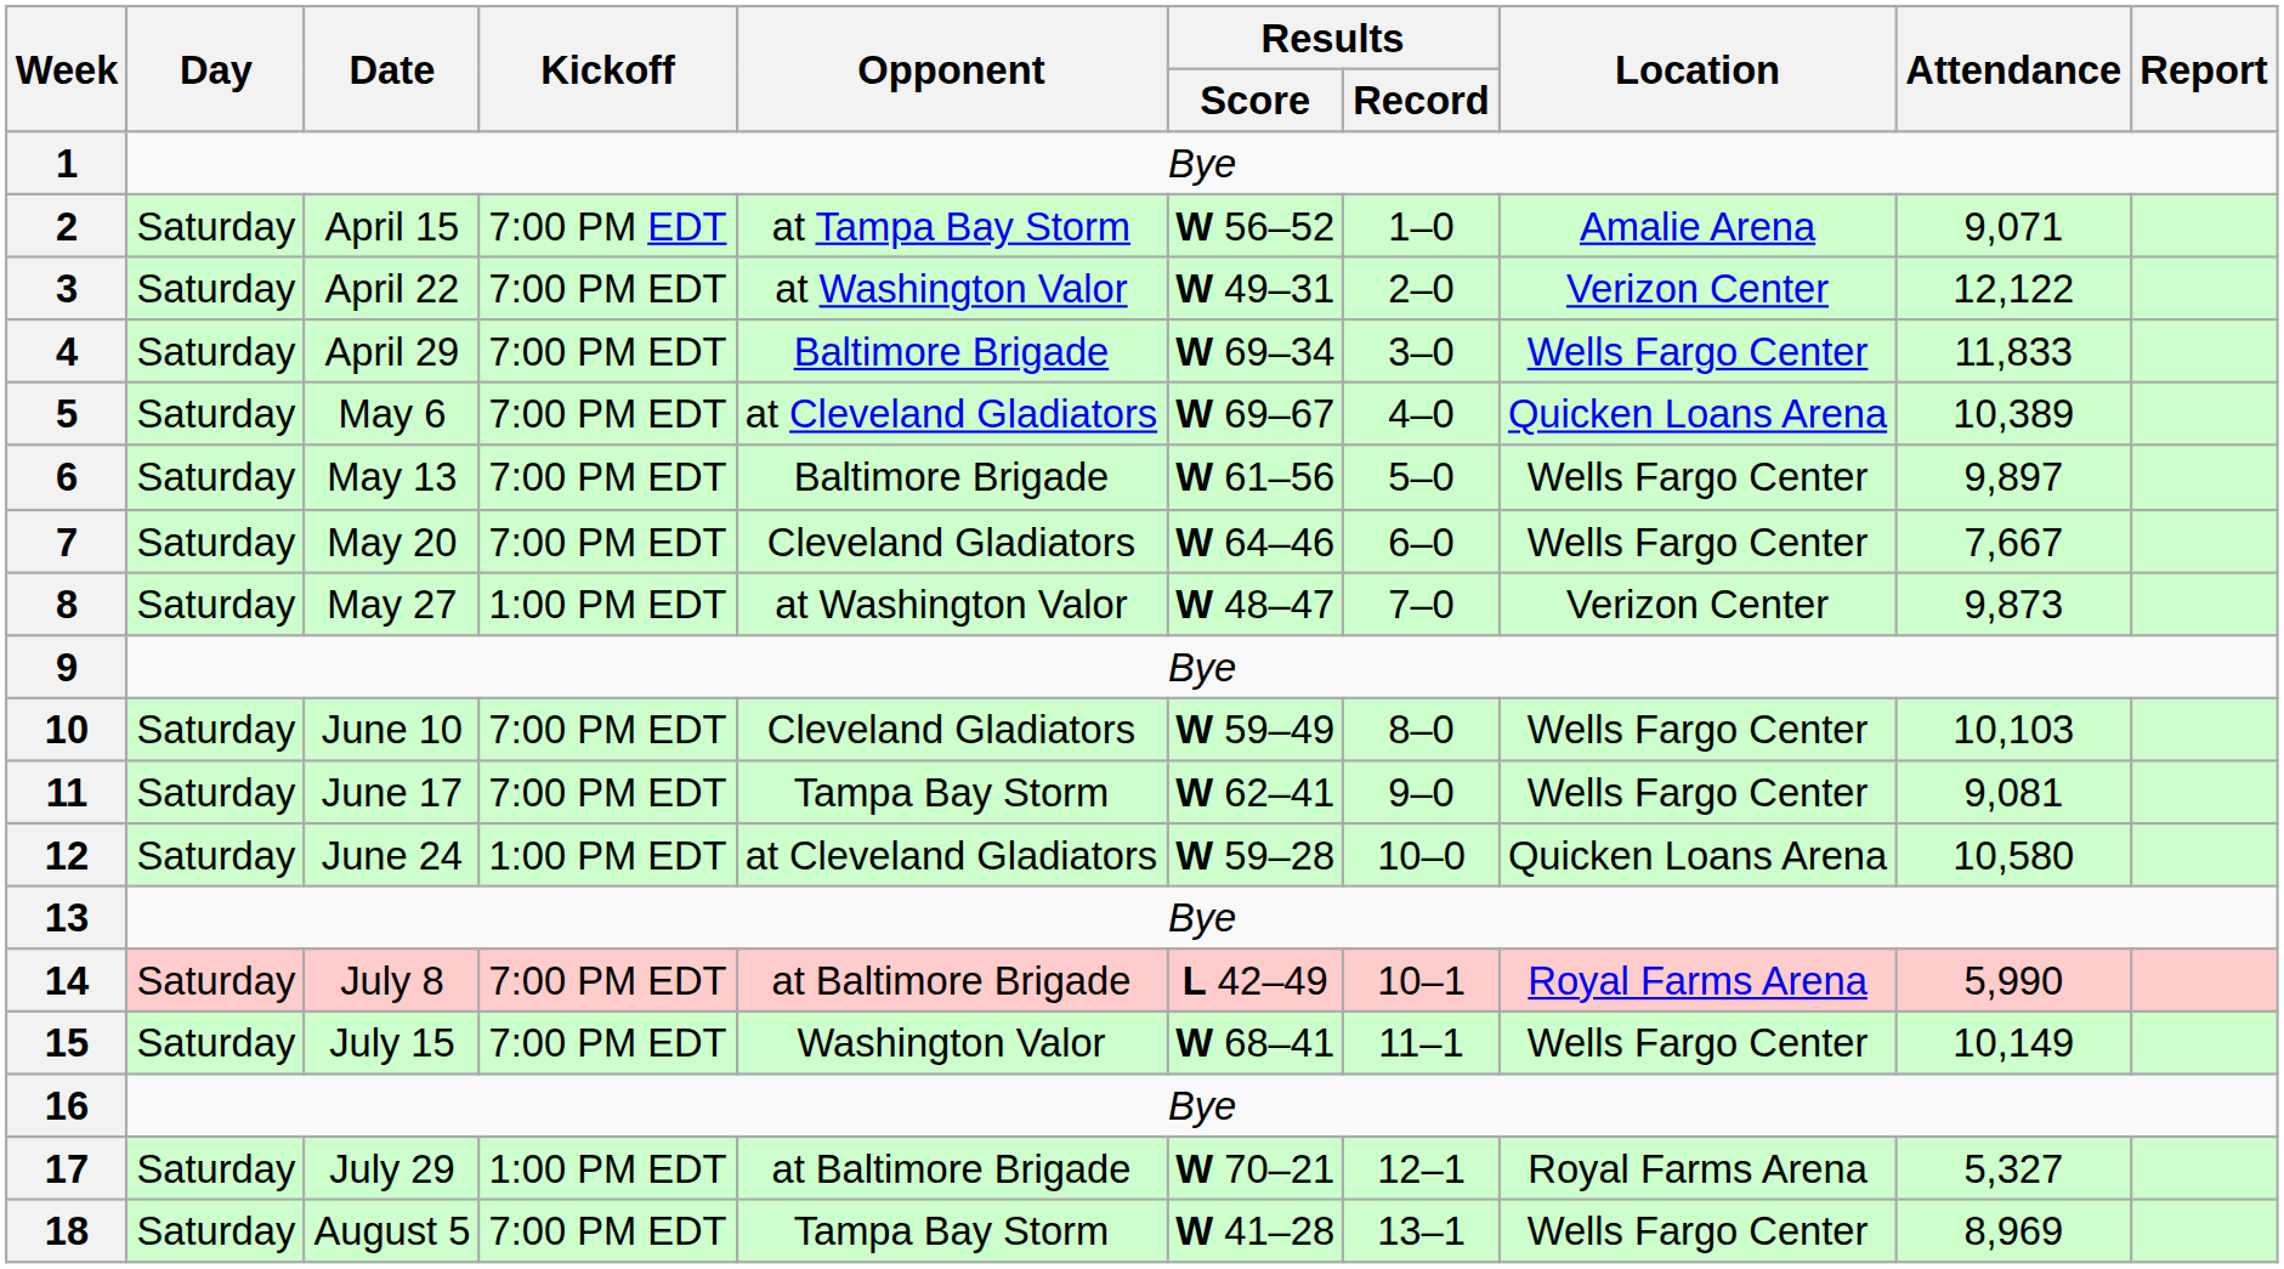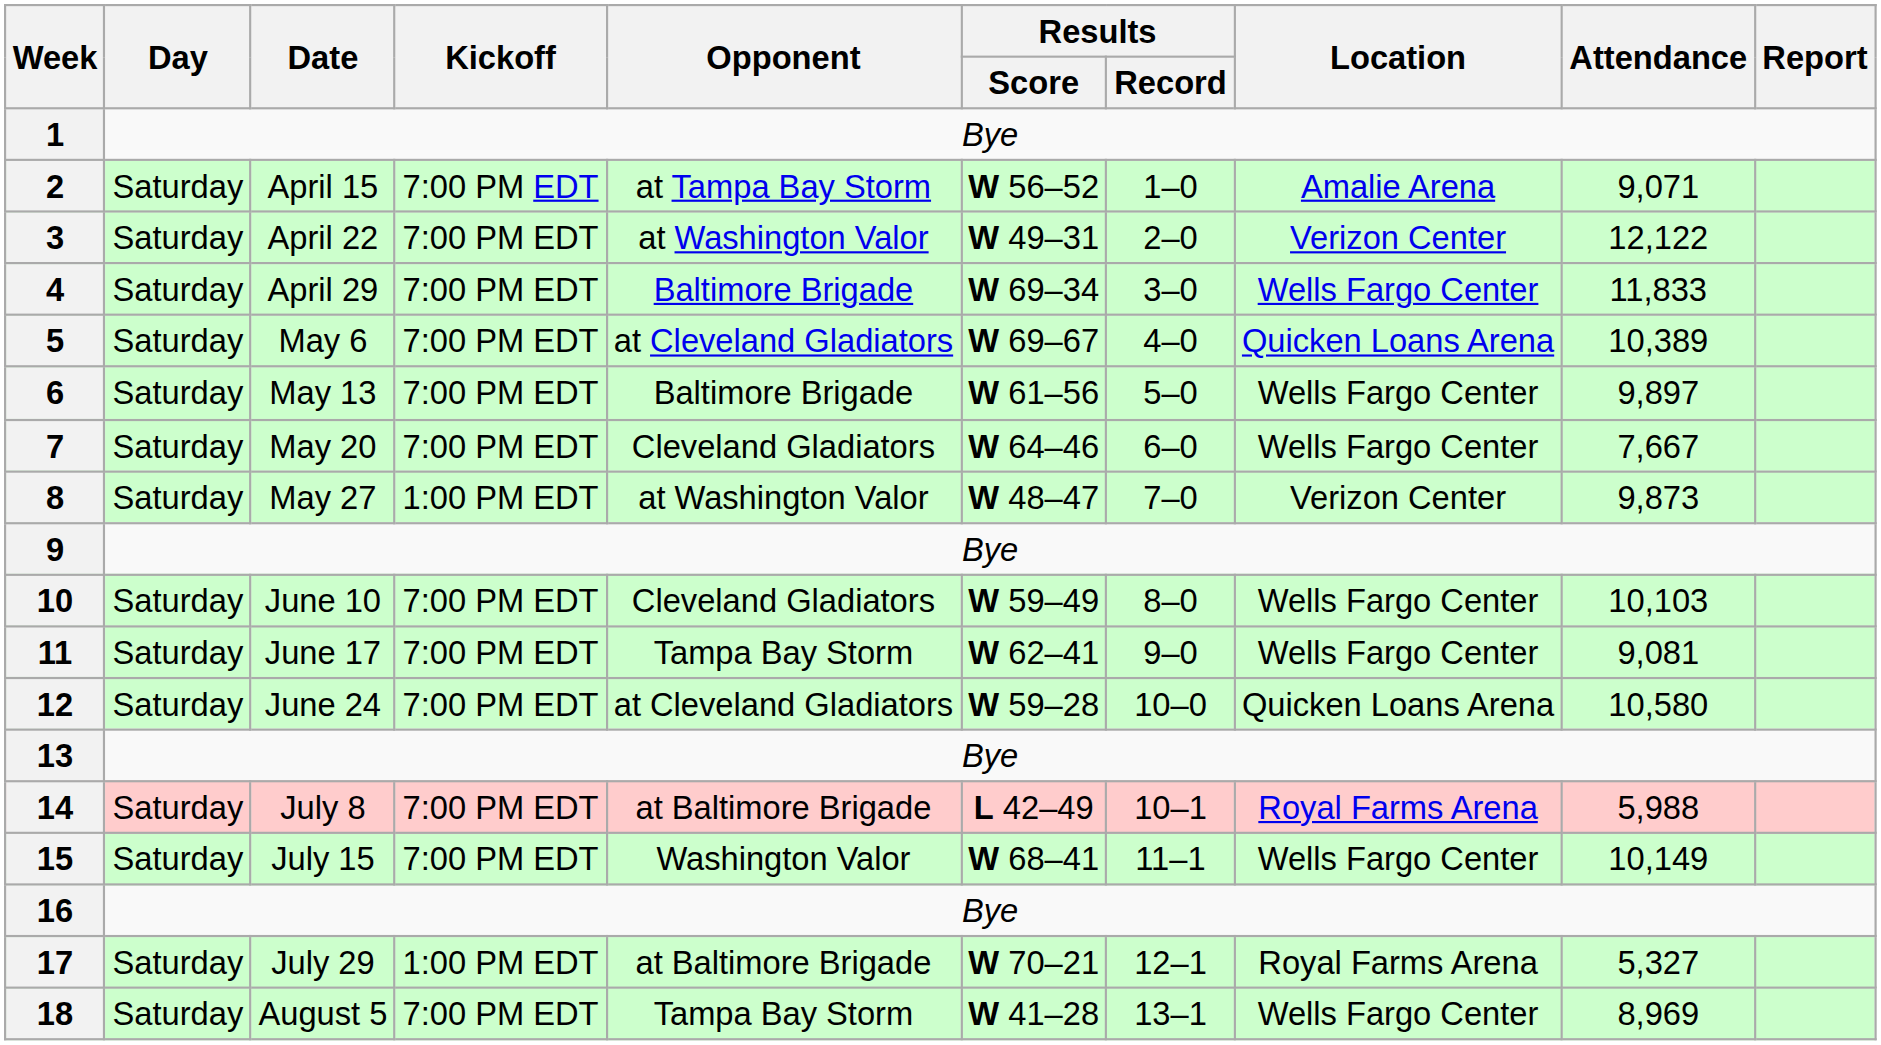12 | Kickoff: 1:00 PM EDT -> 7:00 PM EDT
14 | Attendance: 5,990 -> 5,988
